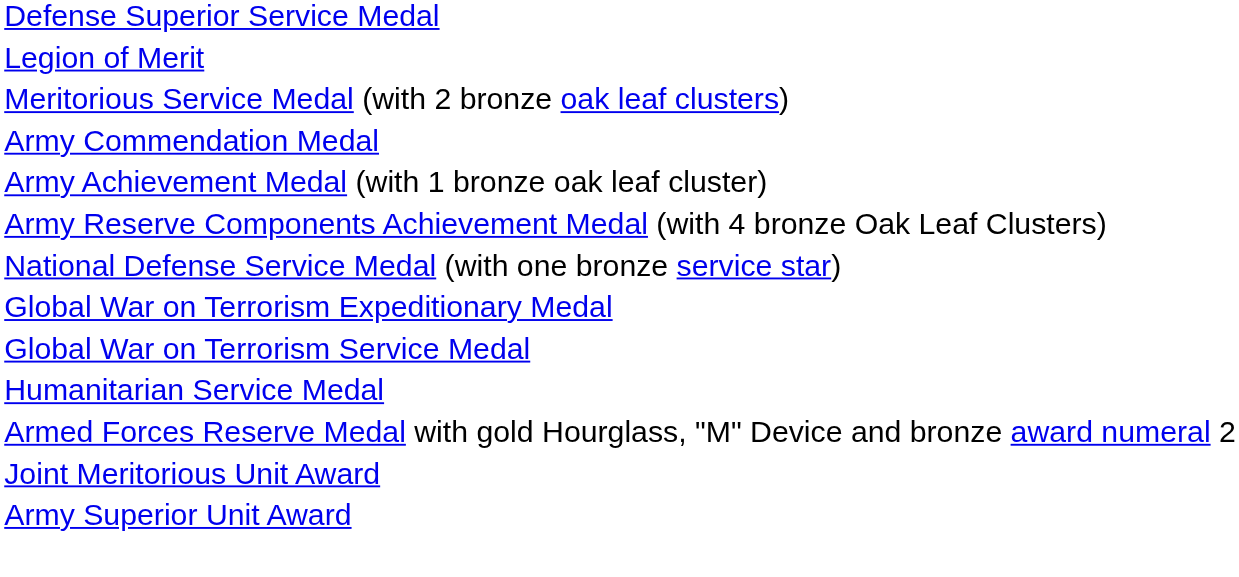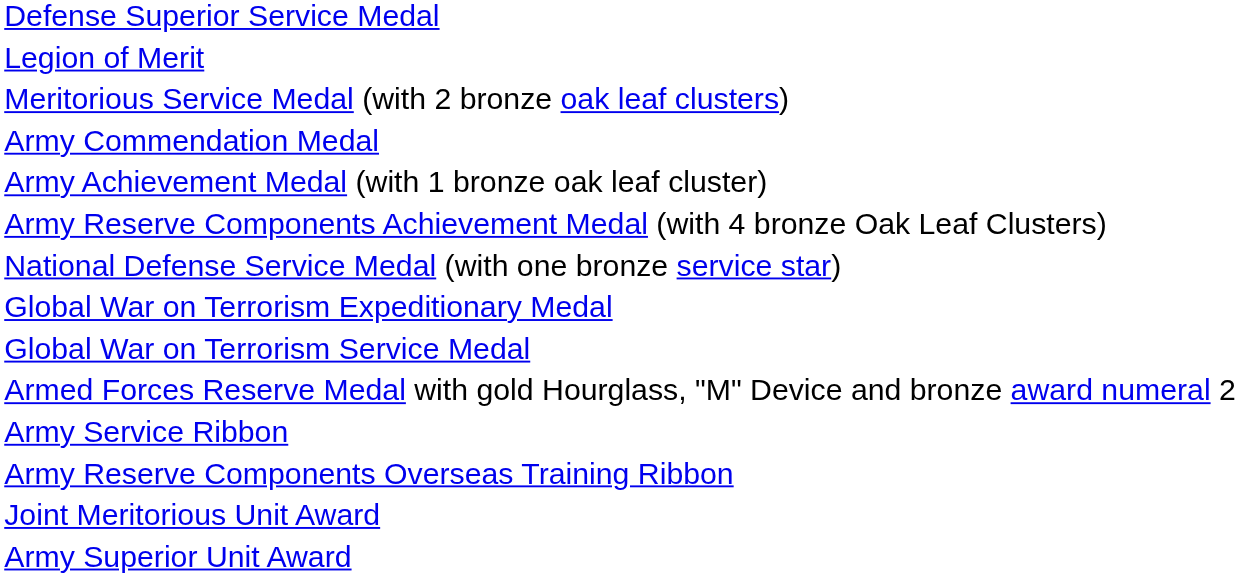- row: Humanitarian Service Medal
+ row: Army Service Ribbon
+ row: Army Reserve Components Overseas Training Ribbon
